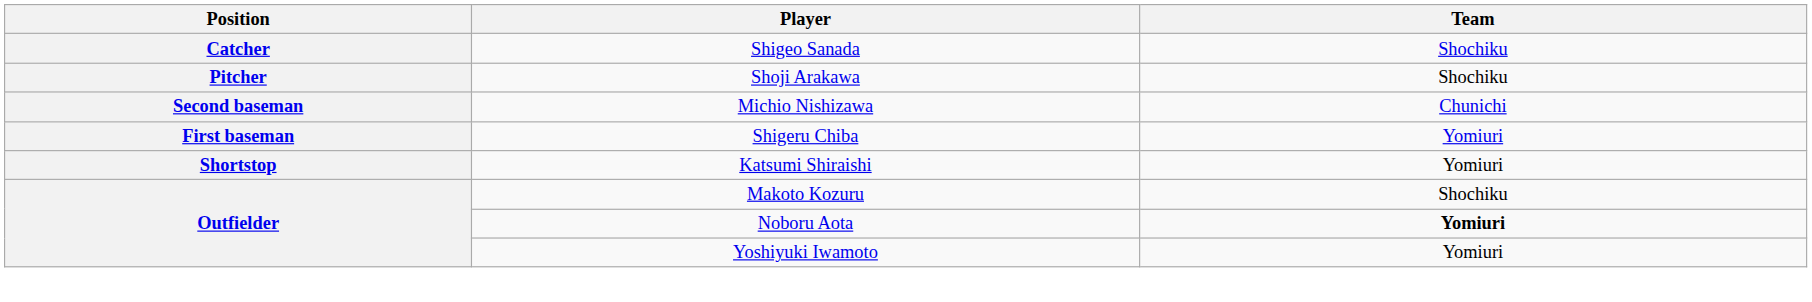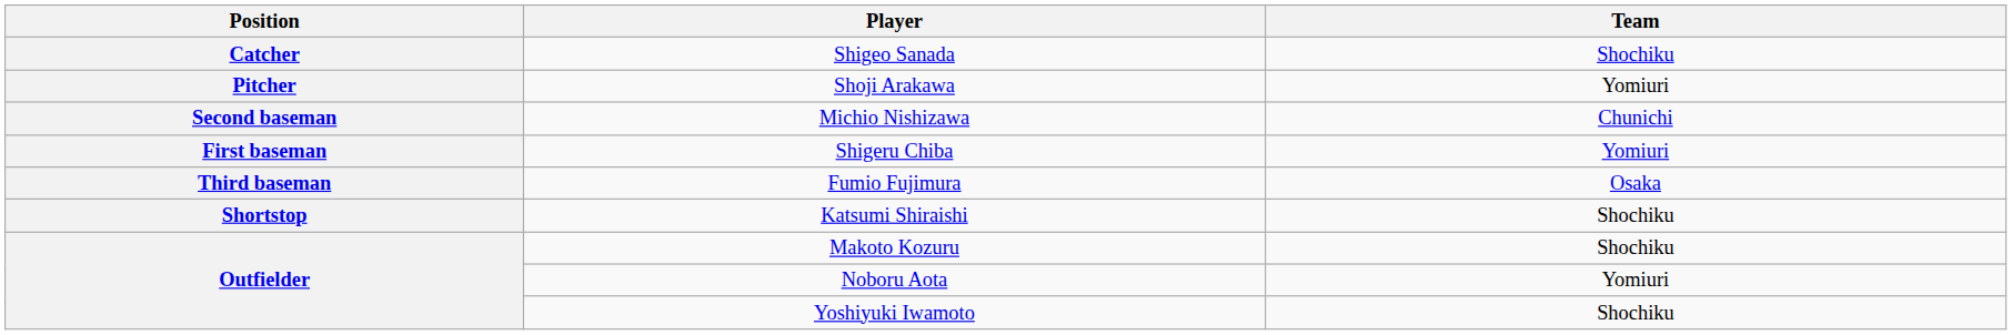Shoji Arakawa | Team: Shochiku -> Yomiuri
+ row: Third baseman | Fumio Fujimura | Osaka
Katsumi Shiraishi | Team: Yomiuri -> Shochiku
Noboru Aota | Team: bold -> normal
Yoshiyuki Iwamoto | Team: Yomiuri -> Shochiku
